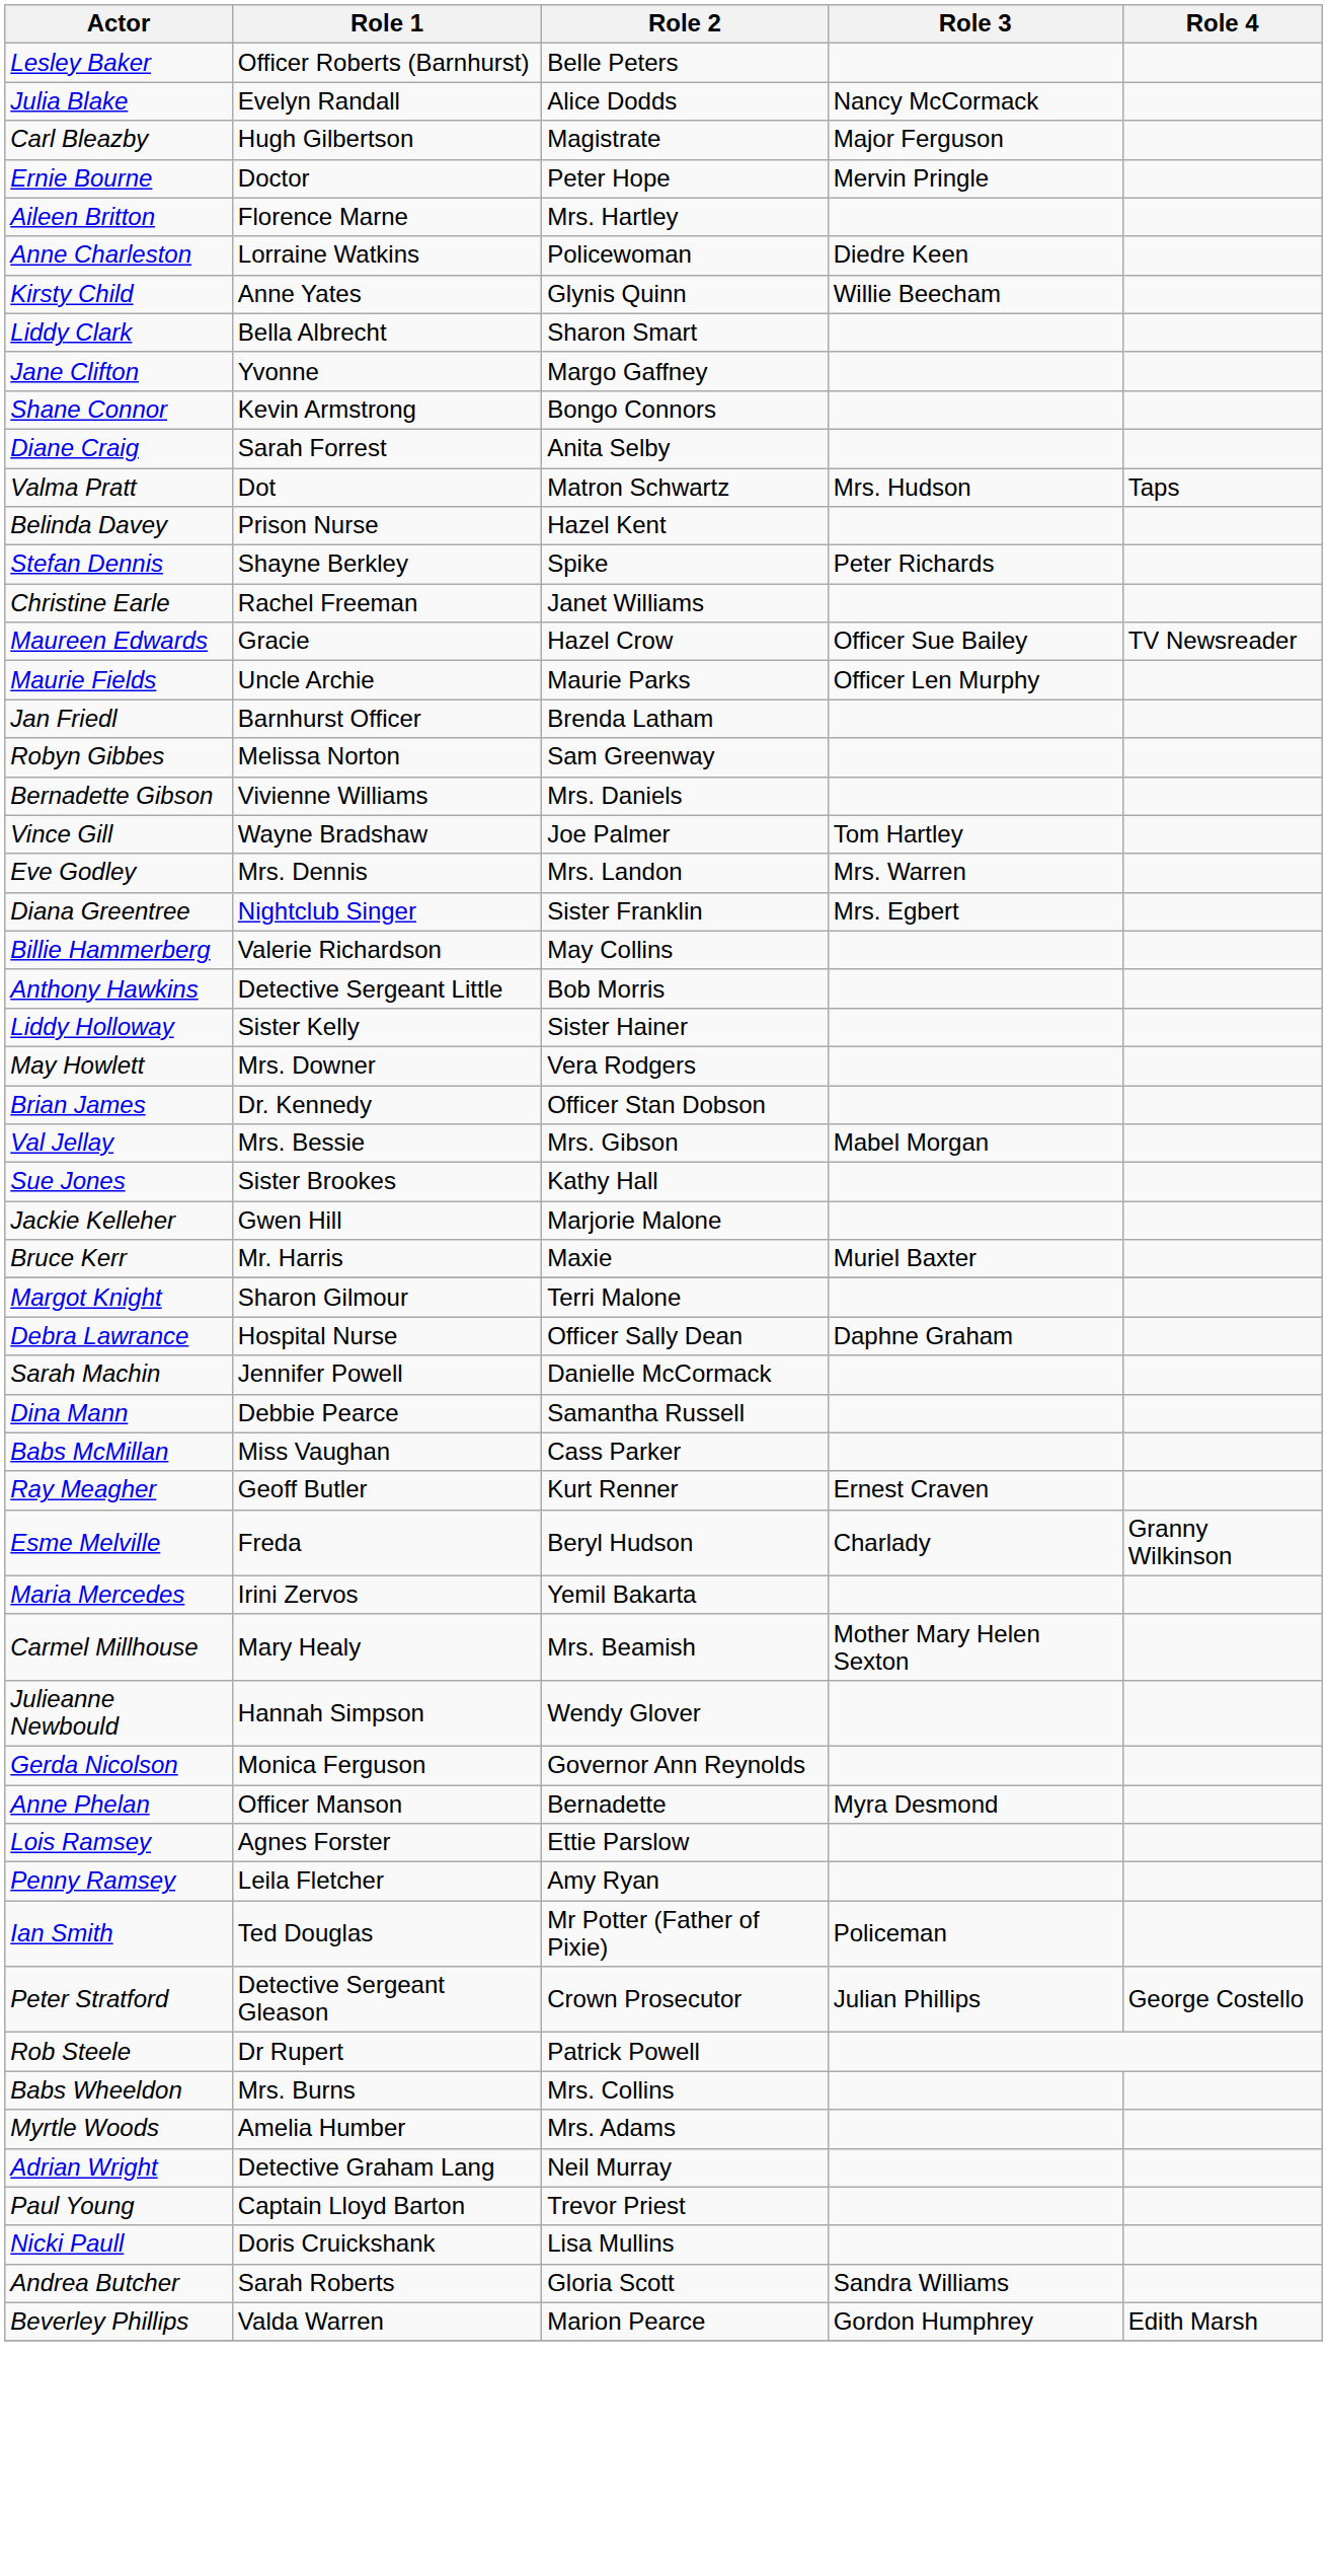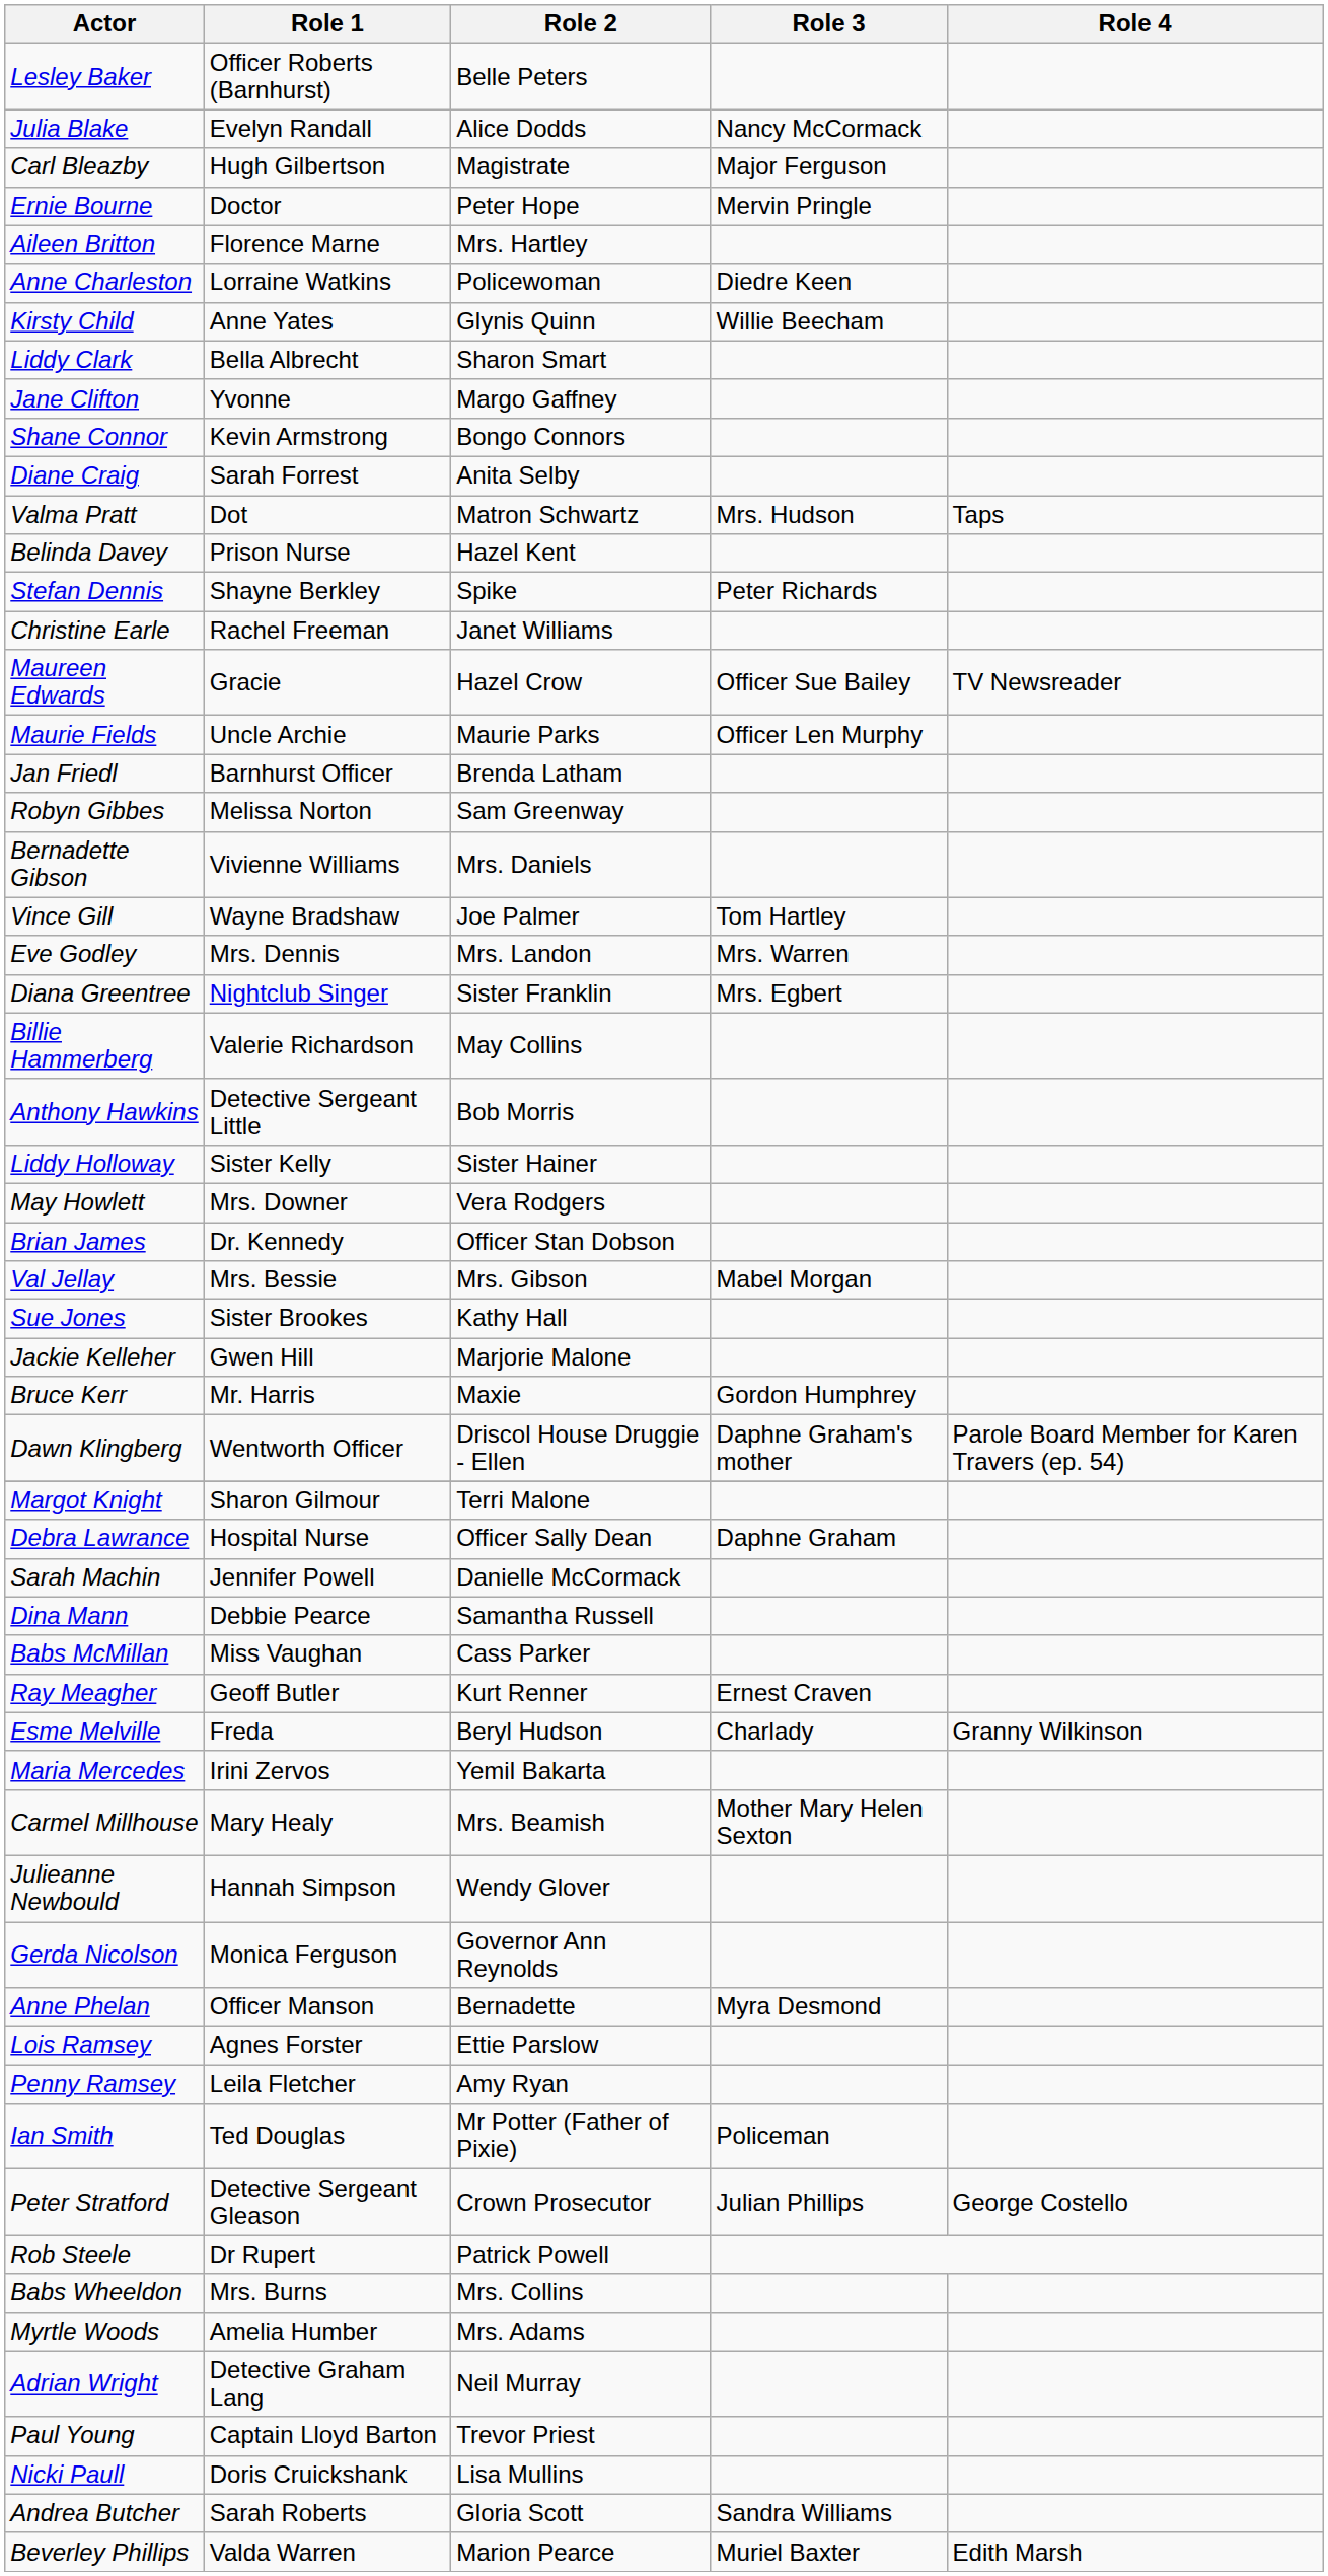Bruce Kerr | Role 3: Muriel Baxter -> Gordon Humphrey
+ row: Dawn Klingberg | Wentworth Officer | Driscol House Druggie - Ellen | Daphne Graham's mother | Parole Board Member for Karen Travers (ep. 54)
Beverley Phillips | Role 3: Gordon Humphrey -> Muriel Baxter
